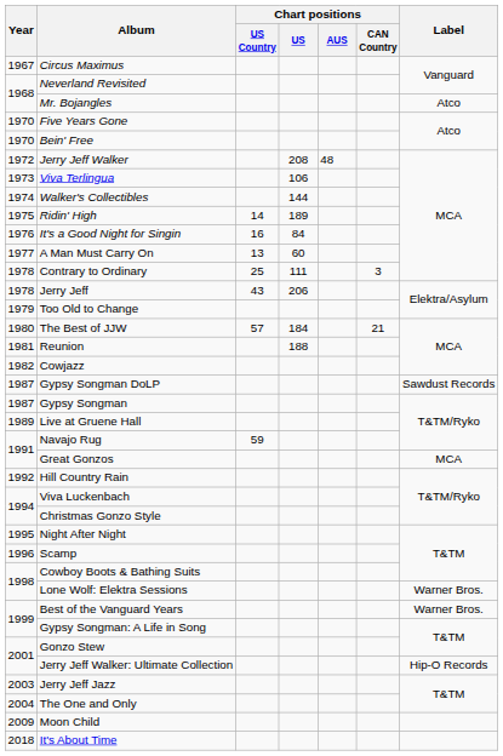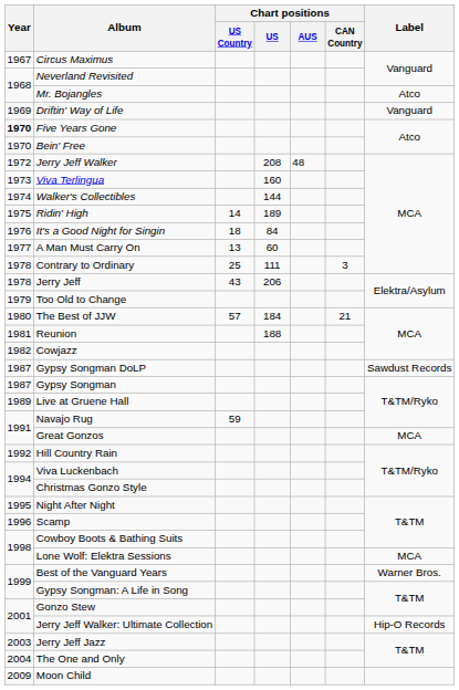+ row: 1969 | Driftin' Way of Life | Vanguard
Five Years Gone | Year: normal -> bold
Viva Terlingua | Chart positions / US: 106 -> 160
It's a Good Night for Singin | Chart positions / US Country: 16 -> 18
Lone Wolf: Elektra Sessions | Label: Warner Bros. -> MCA
- row: 2018 | It's About Time
